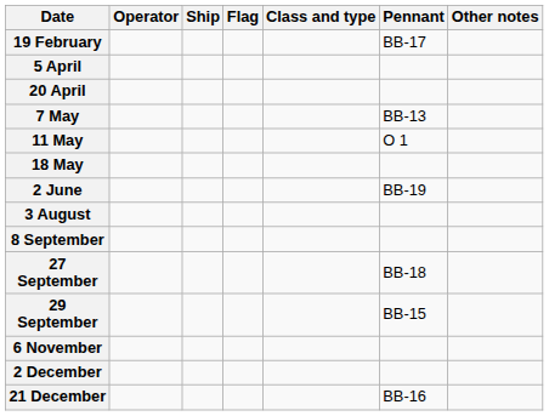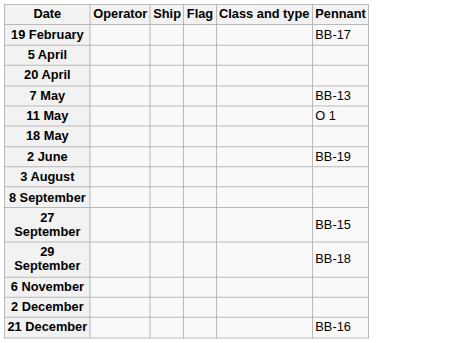- column: Other notes
27 September | Pennant: BB-18 -> BB-15
29 September | Pennant: BB-15 -> BB-18
